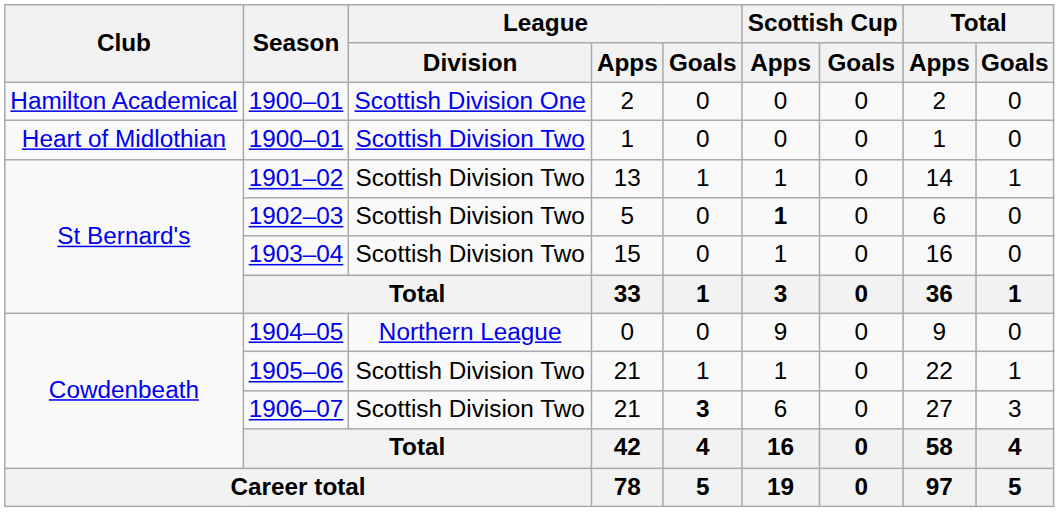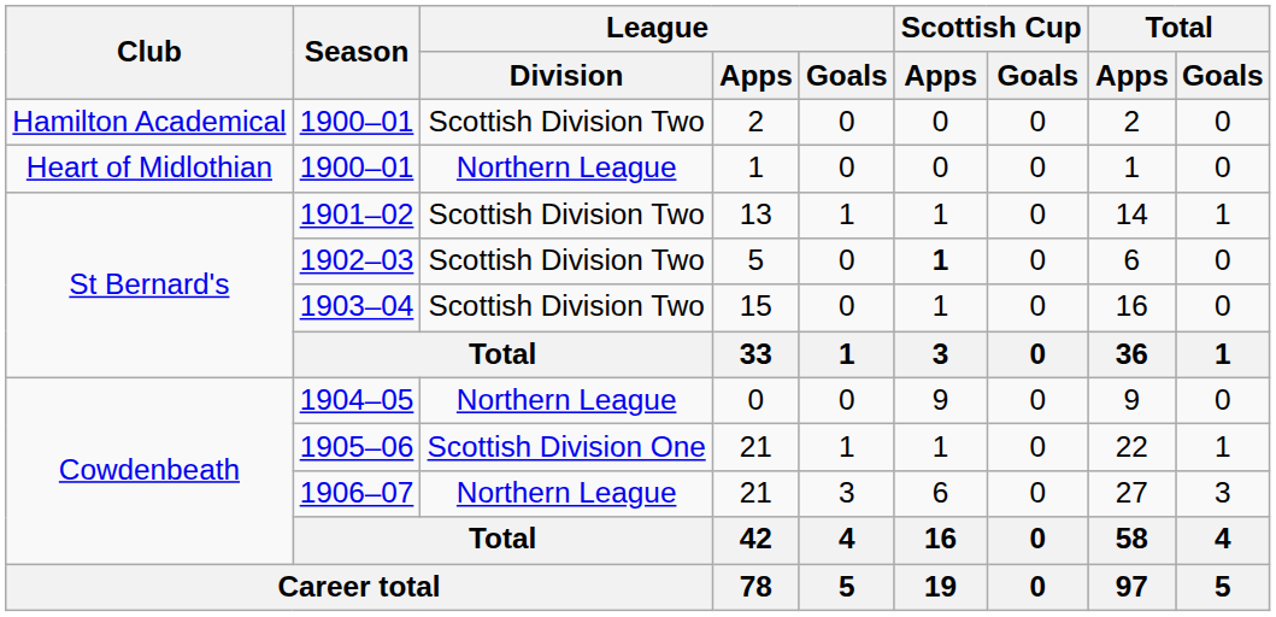1900–01 / 2 | League / Division: Scottish Division One -> Scottish Division Two
1900–01 / 1 | League / Division: Scottish Division Two -> Northern League
1905–06 | League / Division: Scottish Division Two -> Scottish Division One
1906–07 | League / Division: Scottish Division Two -> Northern League
1906–07 | League / Goals: bold -> normal
